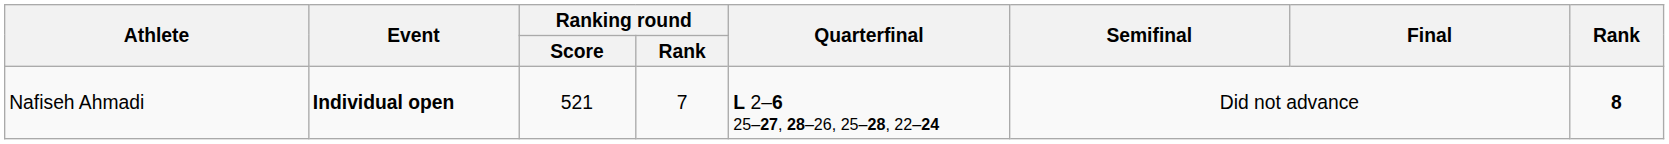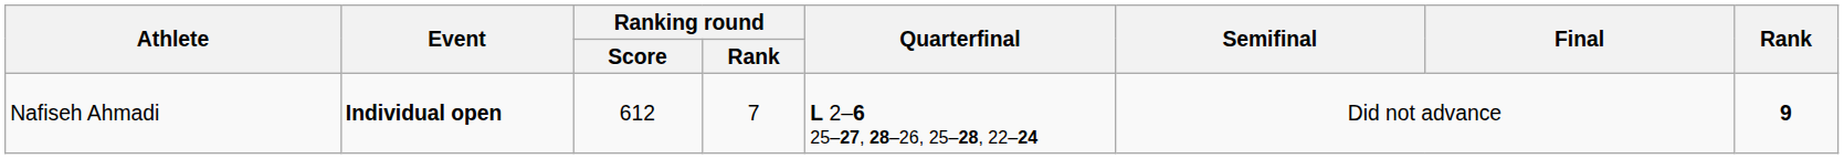Nafiseh Ahmadi | Ranking round / Score: 521 -> 612
Nafiseh Ahmadi | Rank: 8 -> 9
